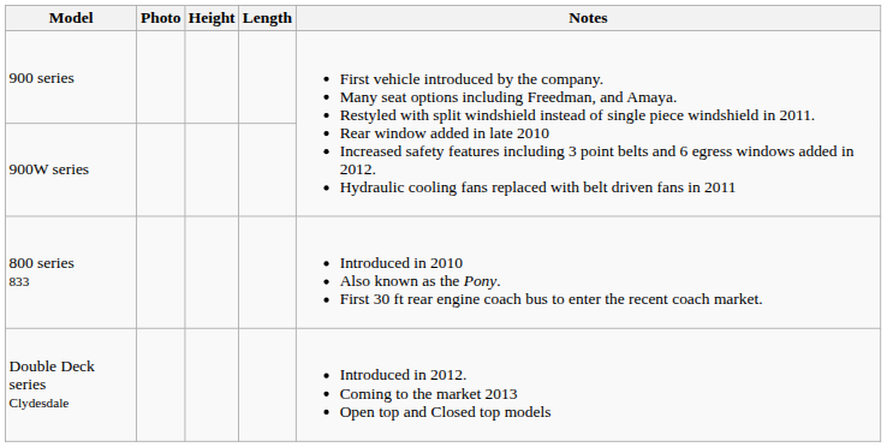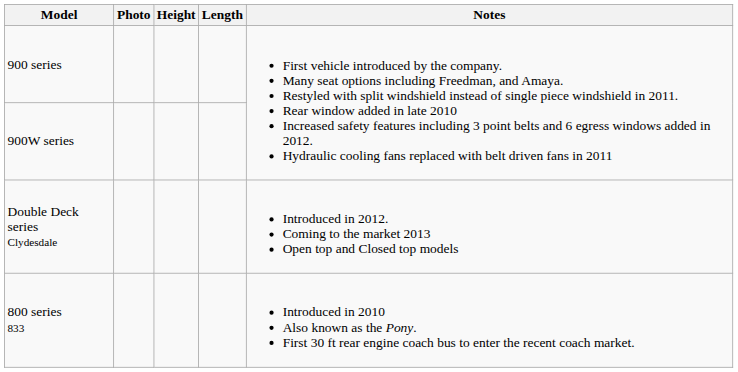rows swapped: 800 series 833 <-> Double Deck series Clydesdale
